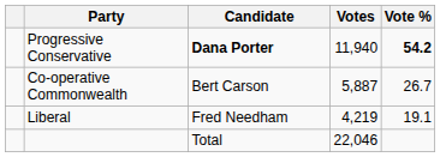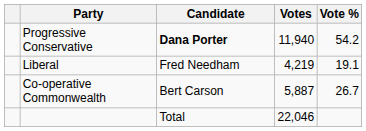Progressive Conservative | Vote %: bold -> normal
rows swapped: Co-operative Commonwealth <-> Liberal
